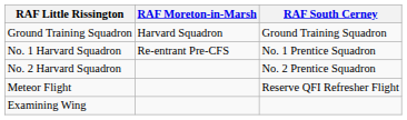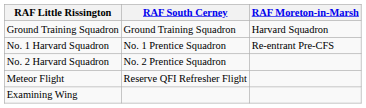columns swapped: RAF South Cerney <-> RAF Moreton-in-Marsh
